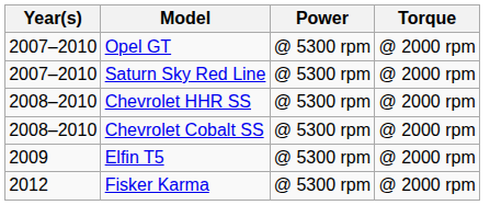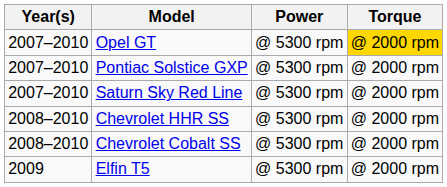Opel GT | Torque: no background -> gold background
+ row: 2007–2010 | Pontiac Solstice GXP | @ 5300 rpm | @ 2000 rpm
- row: 2012 | Fisker Karma | @ 5300 rpm | @ 2000 rpm
